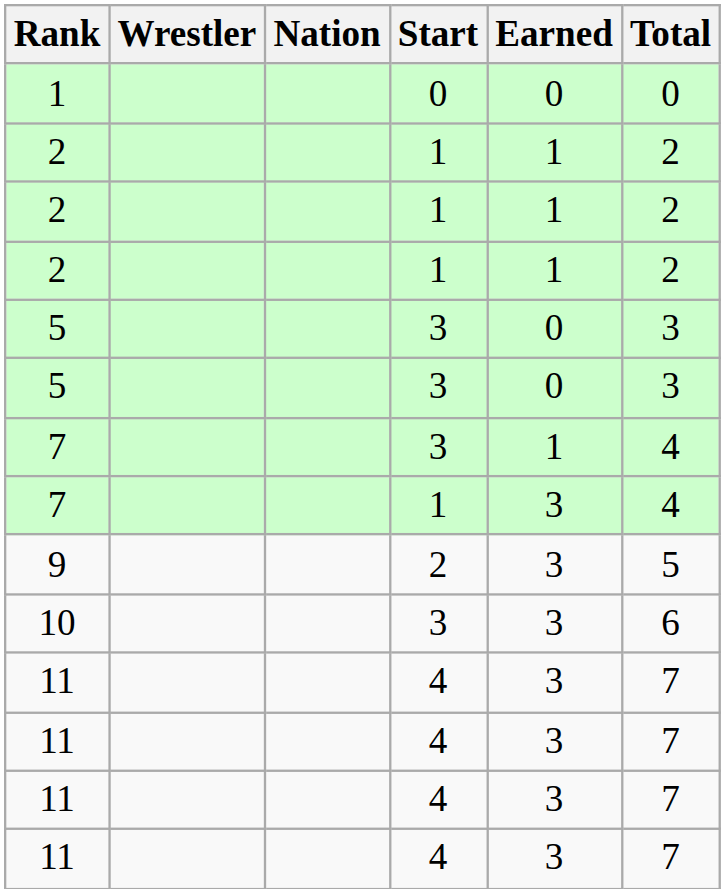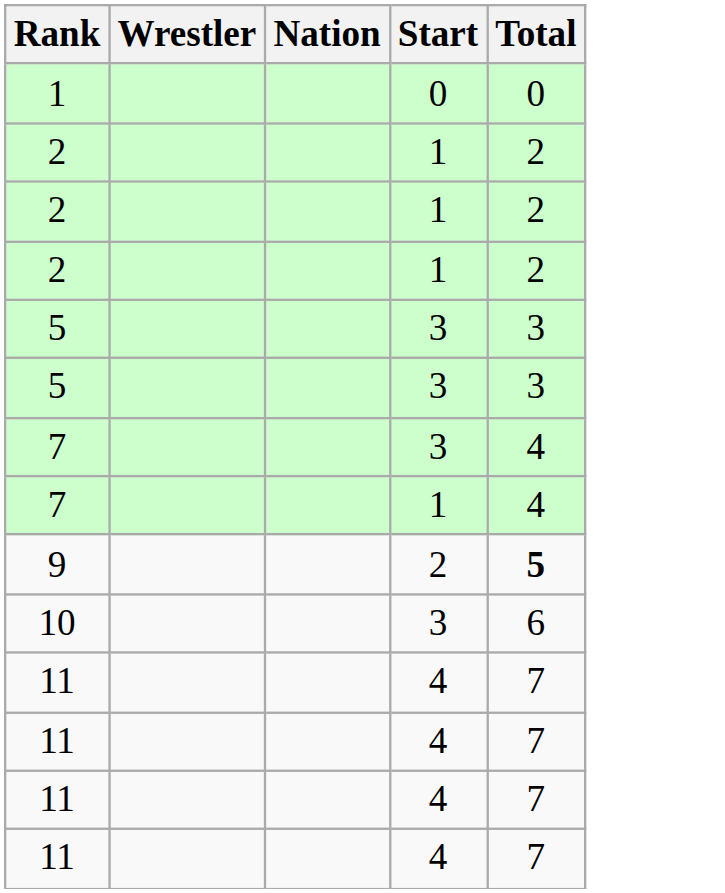- column: Earned | 0 | 1 | 1 | 1 | 0 | 0 | 1 | 3 | 3 | 3 | 3 | 3 | 3 | 3
9 | Total: normal -> bold
